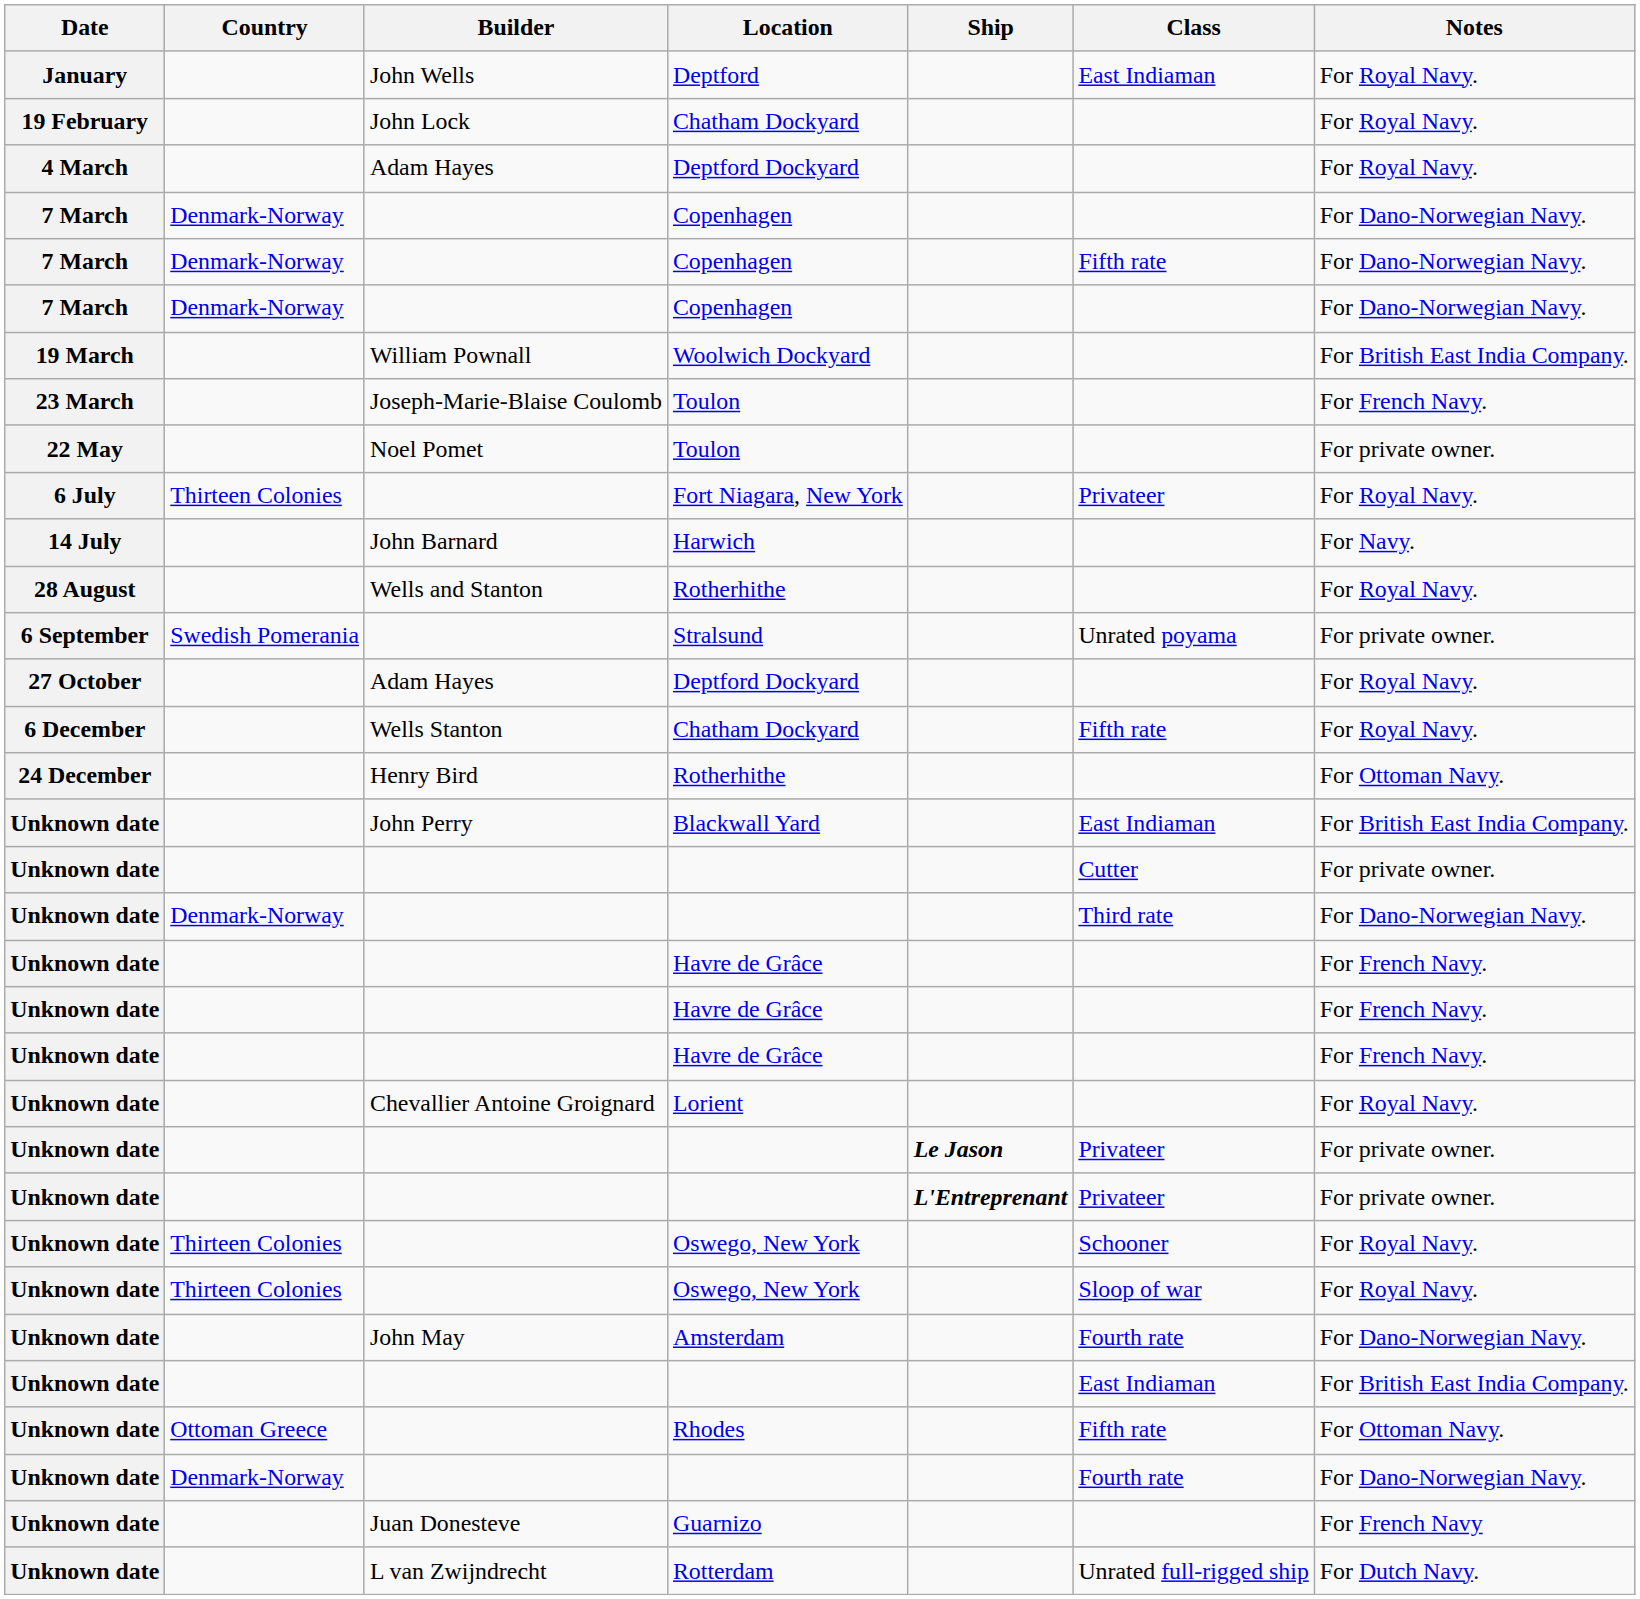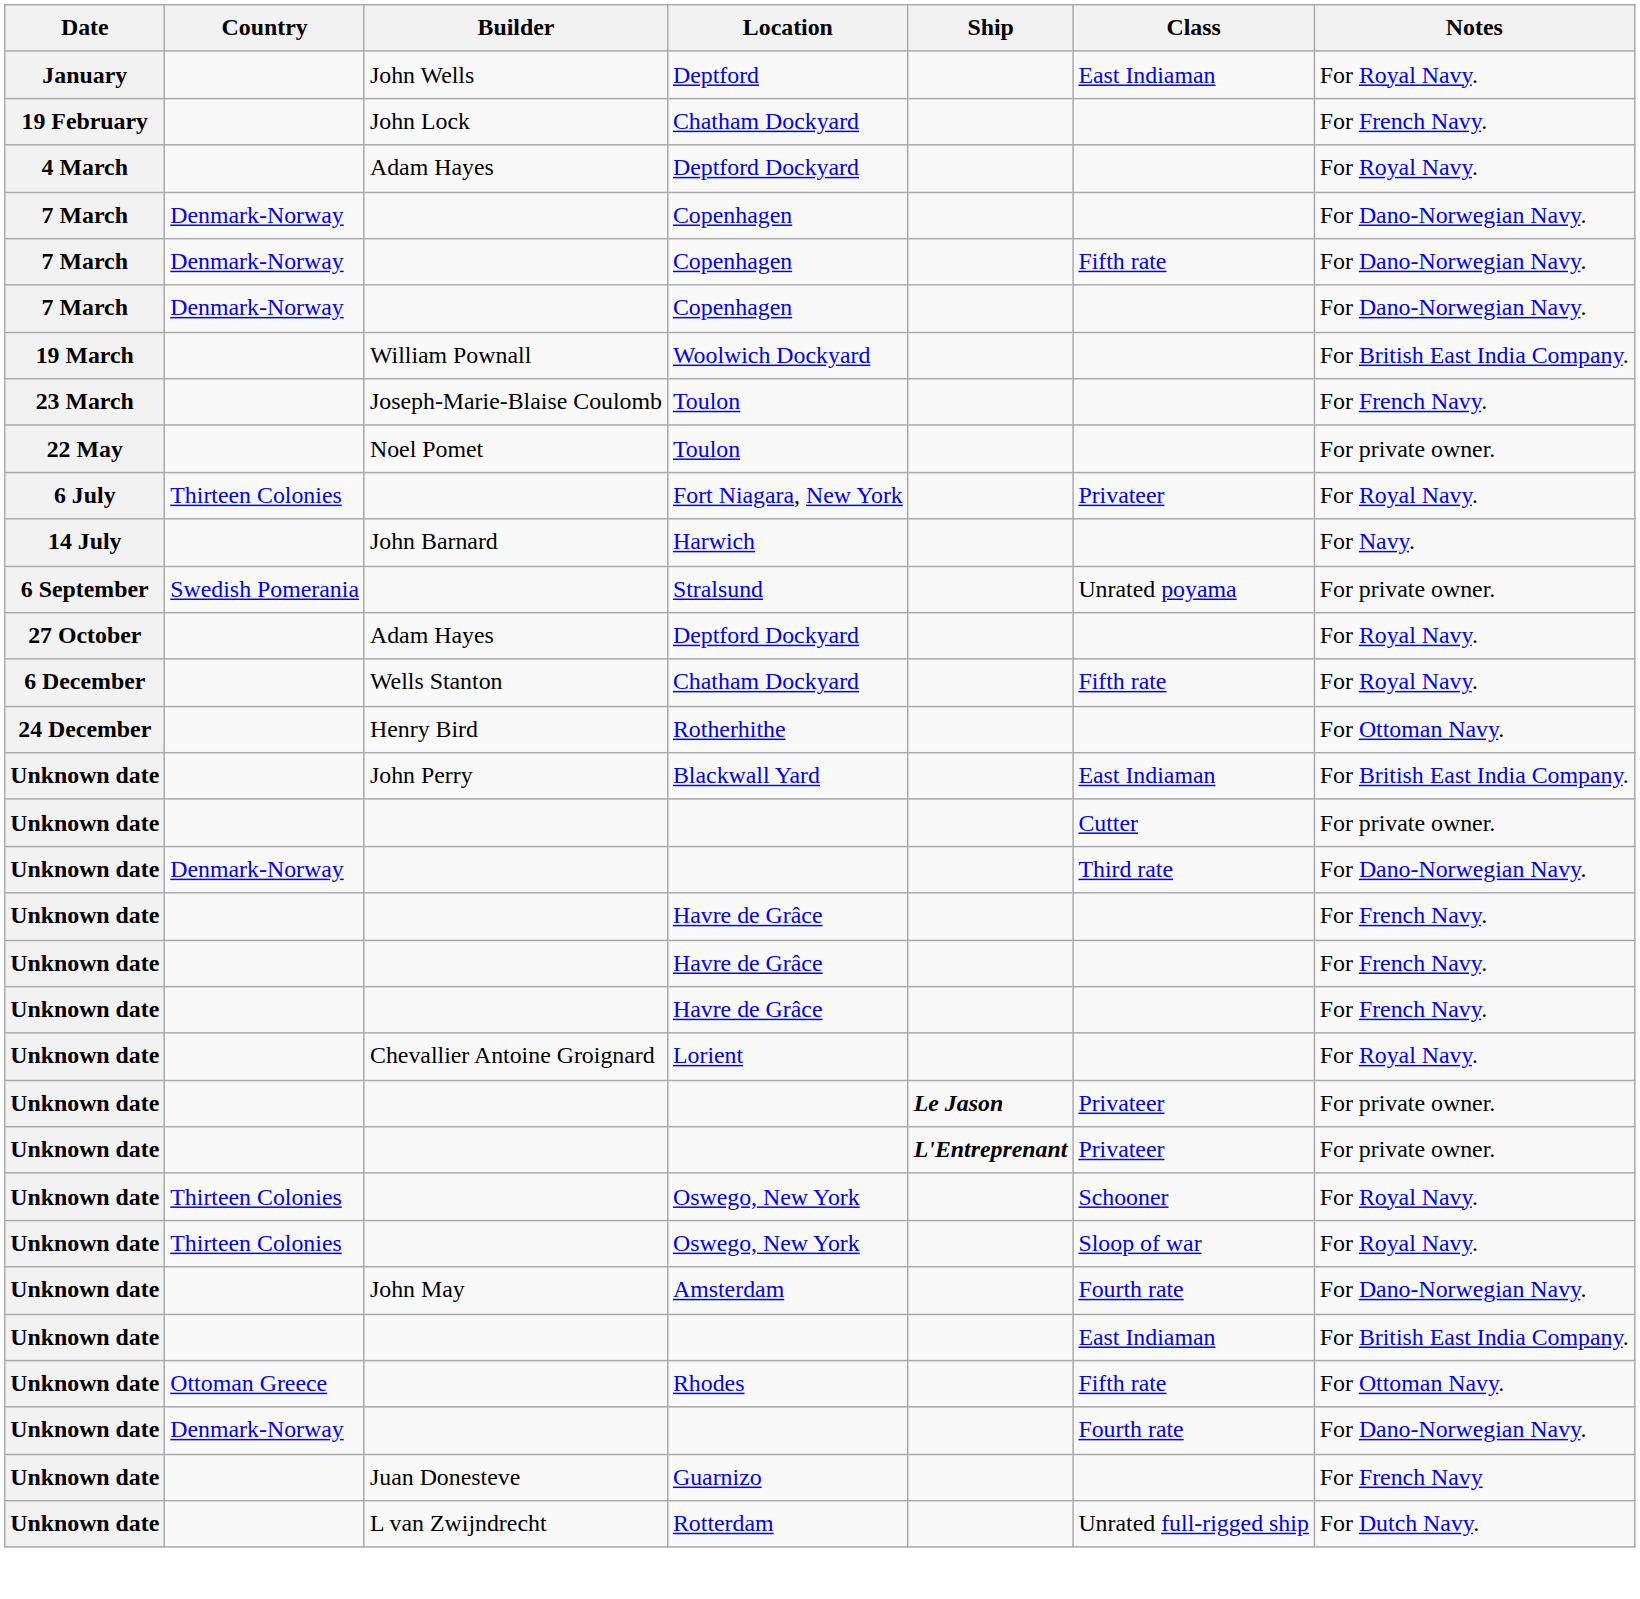19 February / Chatham Dockyard | Notes: For Royal Navy. -> For French Navy.
- row: 28 August | Wells and Stanton | Rotherhithe | For Royal Navy.
